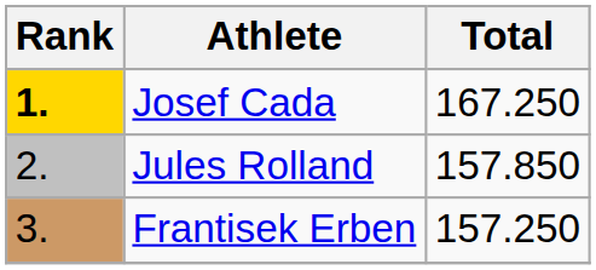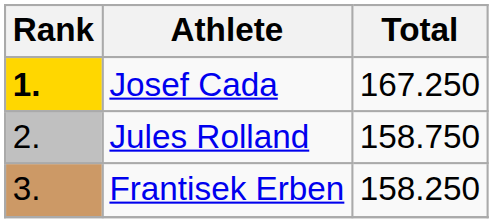Jules Rolland | Total: 157.850 -> 158.750
Frantisek Erben | Total: 157.250 -> 158.250
